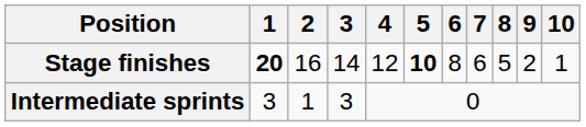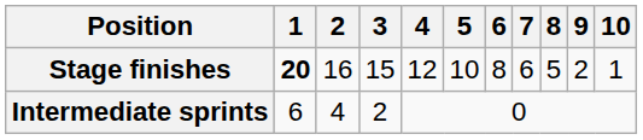Stage finishes | 3: 14 -> 15
Stage finishes | 5: bold -> normal
Intermediate sprints | 1: 3 -> 6
Intermediate sprints | 2: 1 -> 4
Intermediate sprints | 3: 3 -> 2
